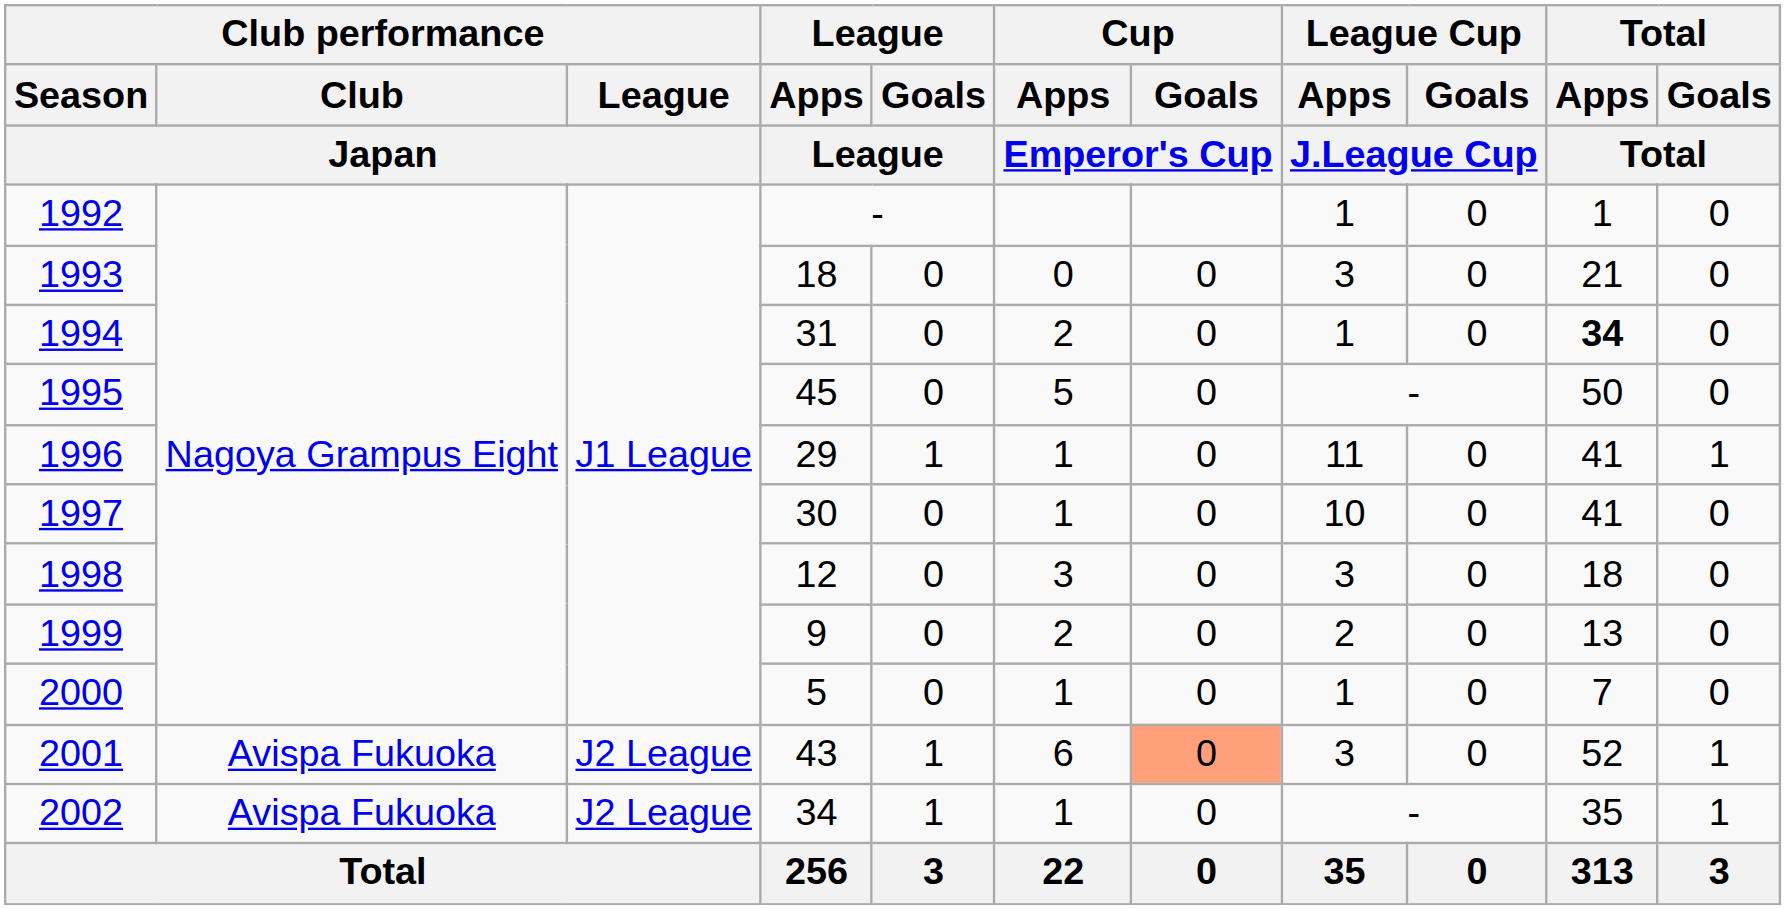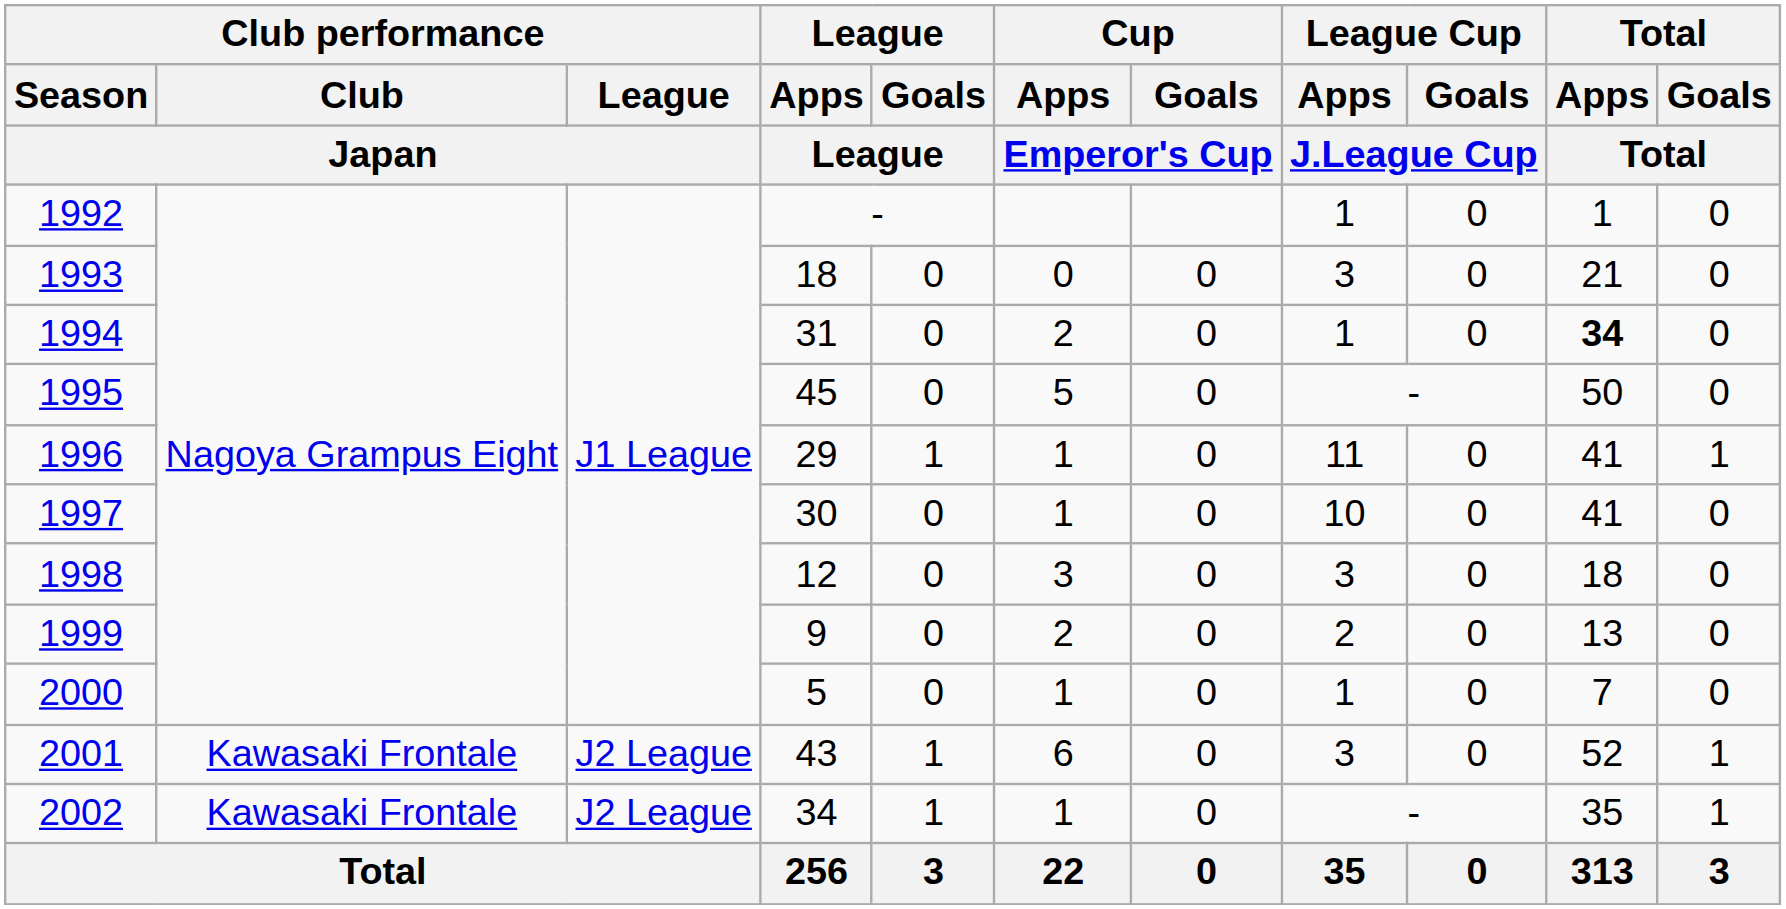2001 | Club performance / Club / Japan: Avispa Fukuoka -> Kawasaki Frontale
2001 | Cup / Goals / Emperor's Cup: lightsalmon background -> no background
2002 | Club performance / Club / Japan: Avispa Fukuoka -> Kawasaki Frontale
